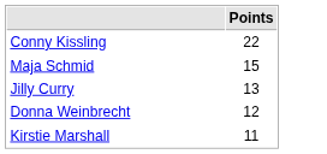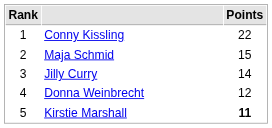+ column: Rank | 1 | 2 | 3 | 4 | 5
Jilly Curry | Points: 13 -> 14
Kirstie Marshall | Points: normal -> bold
